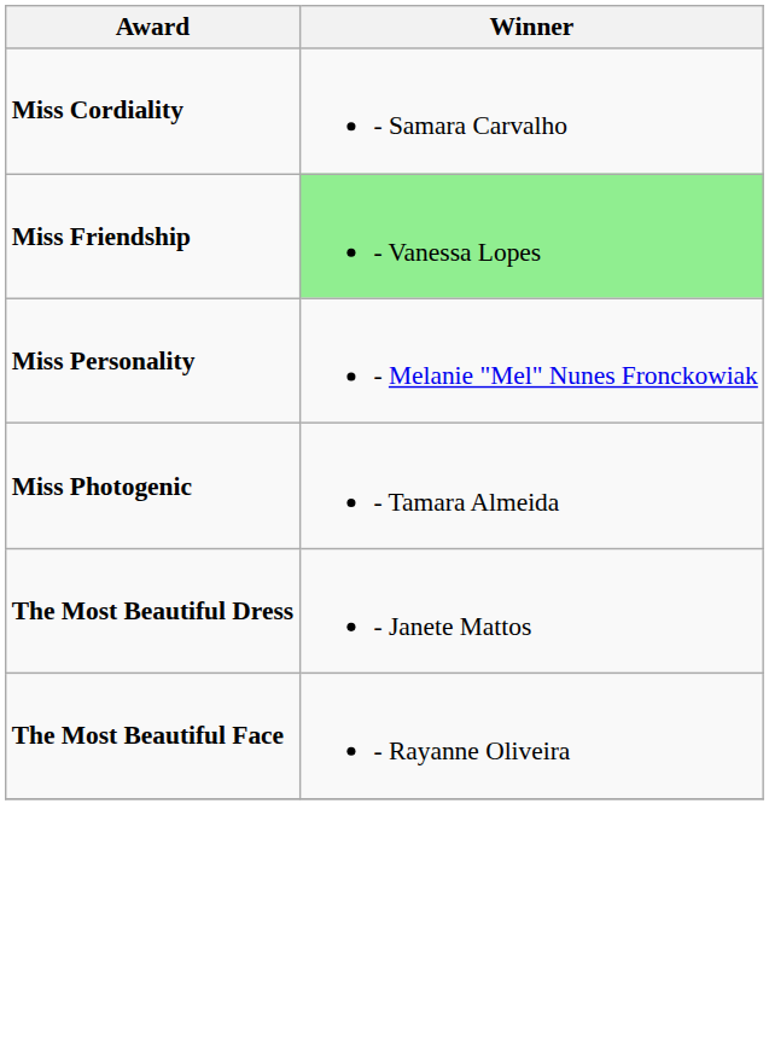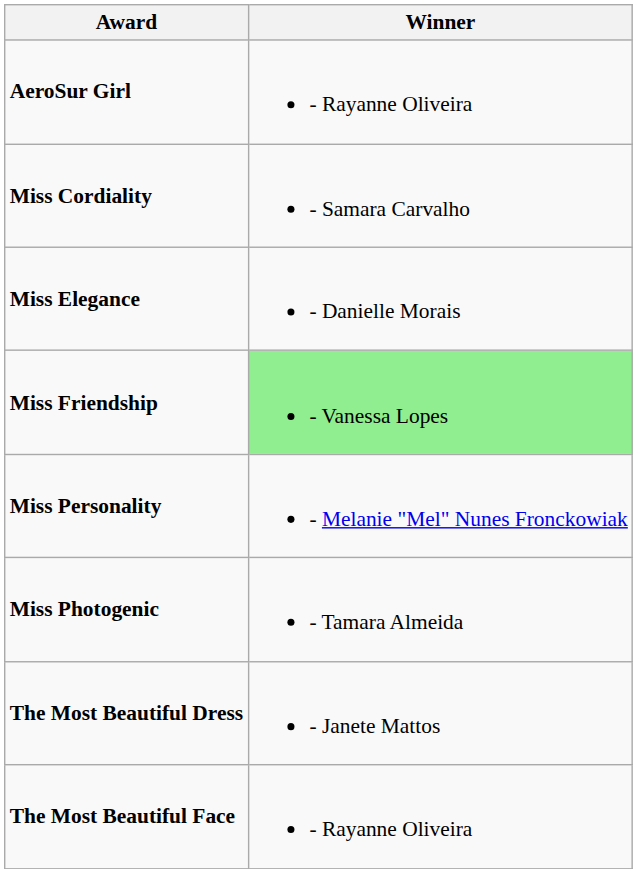+ row: AeroSur Girl | - Rayanne Oliveira
+ row: Miss Elegance | - Danielle Morais
